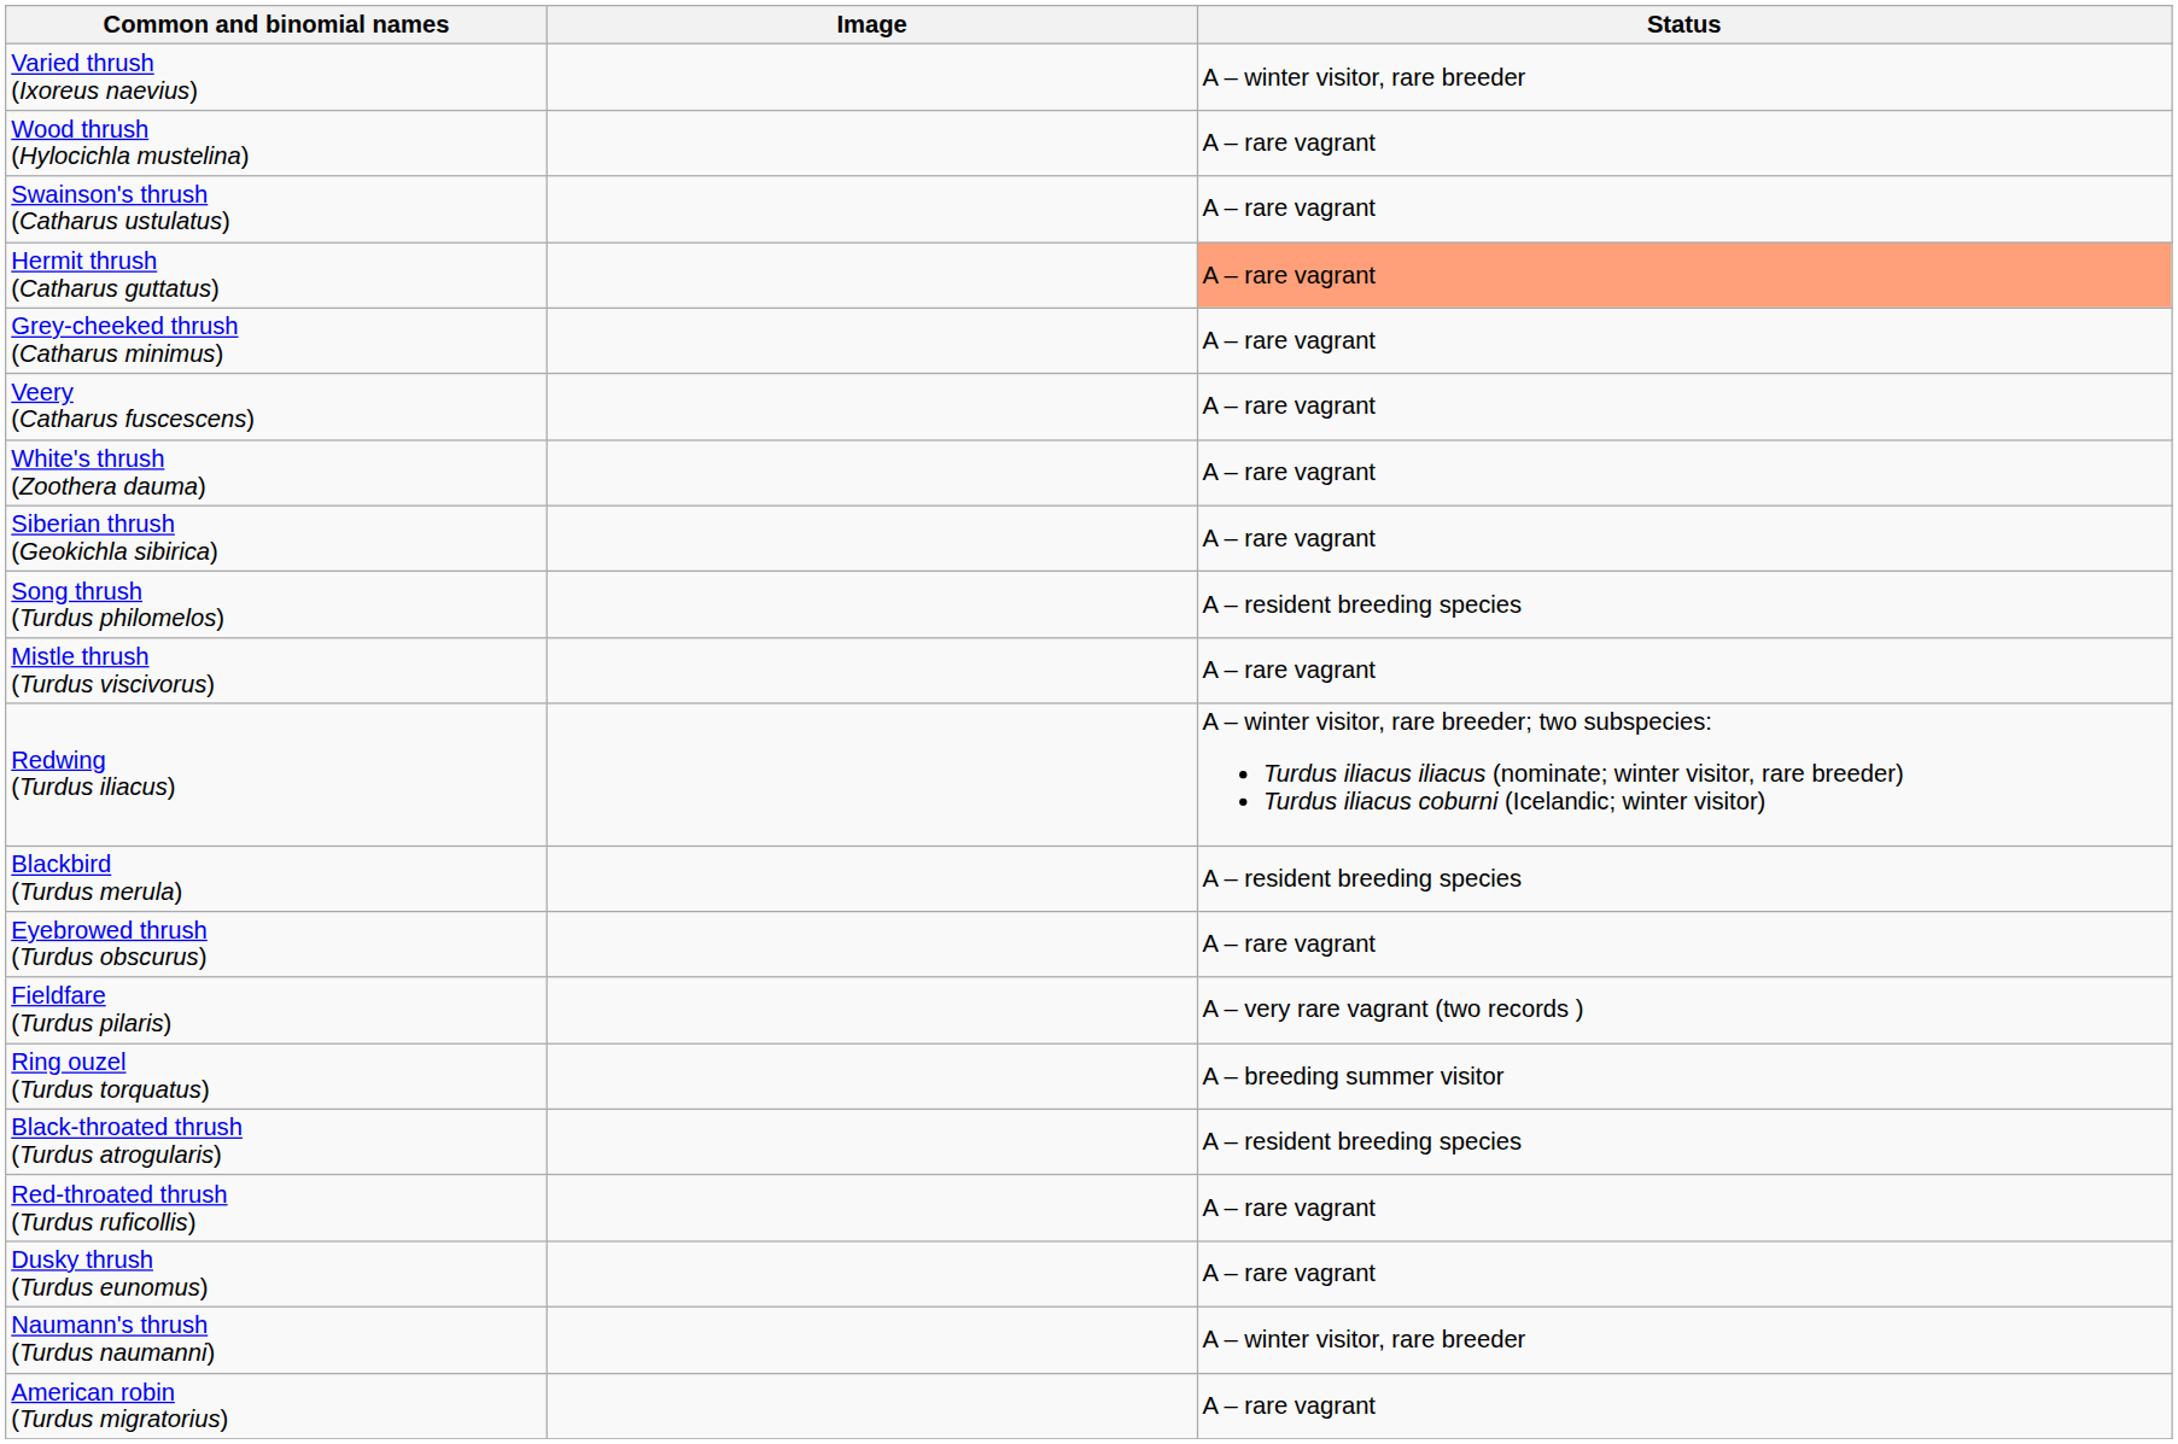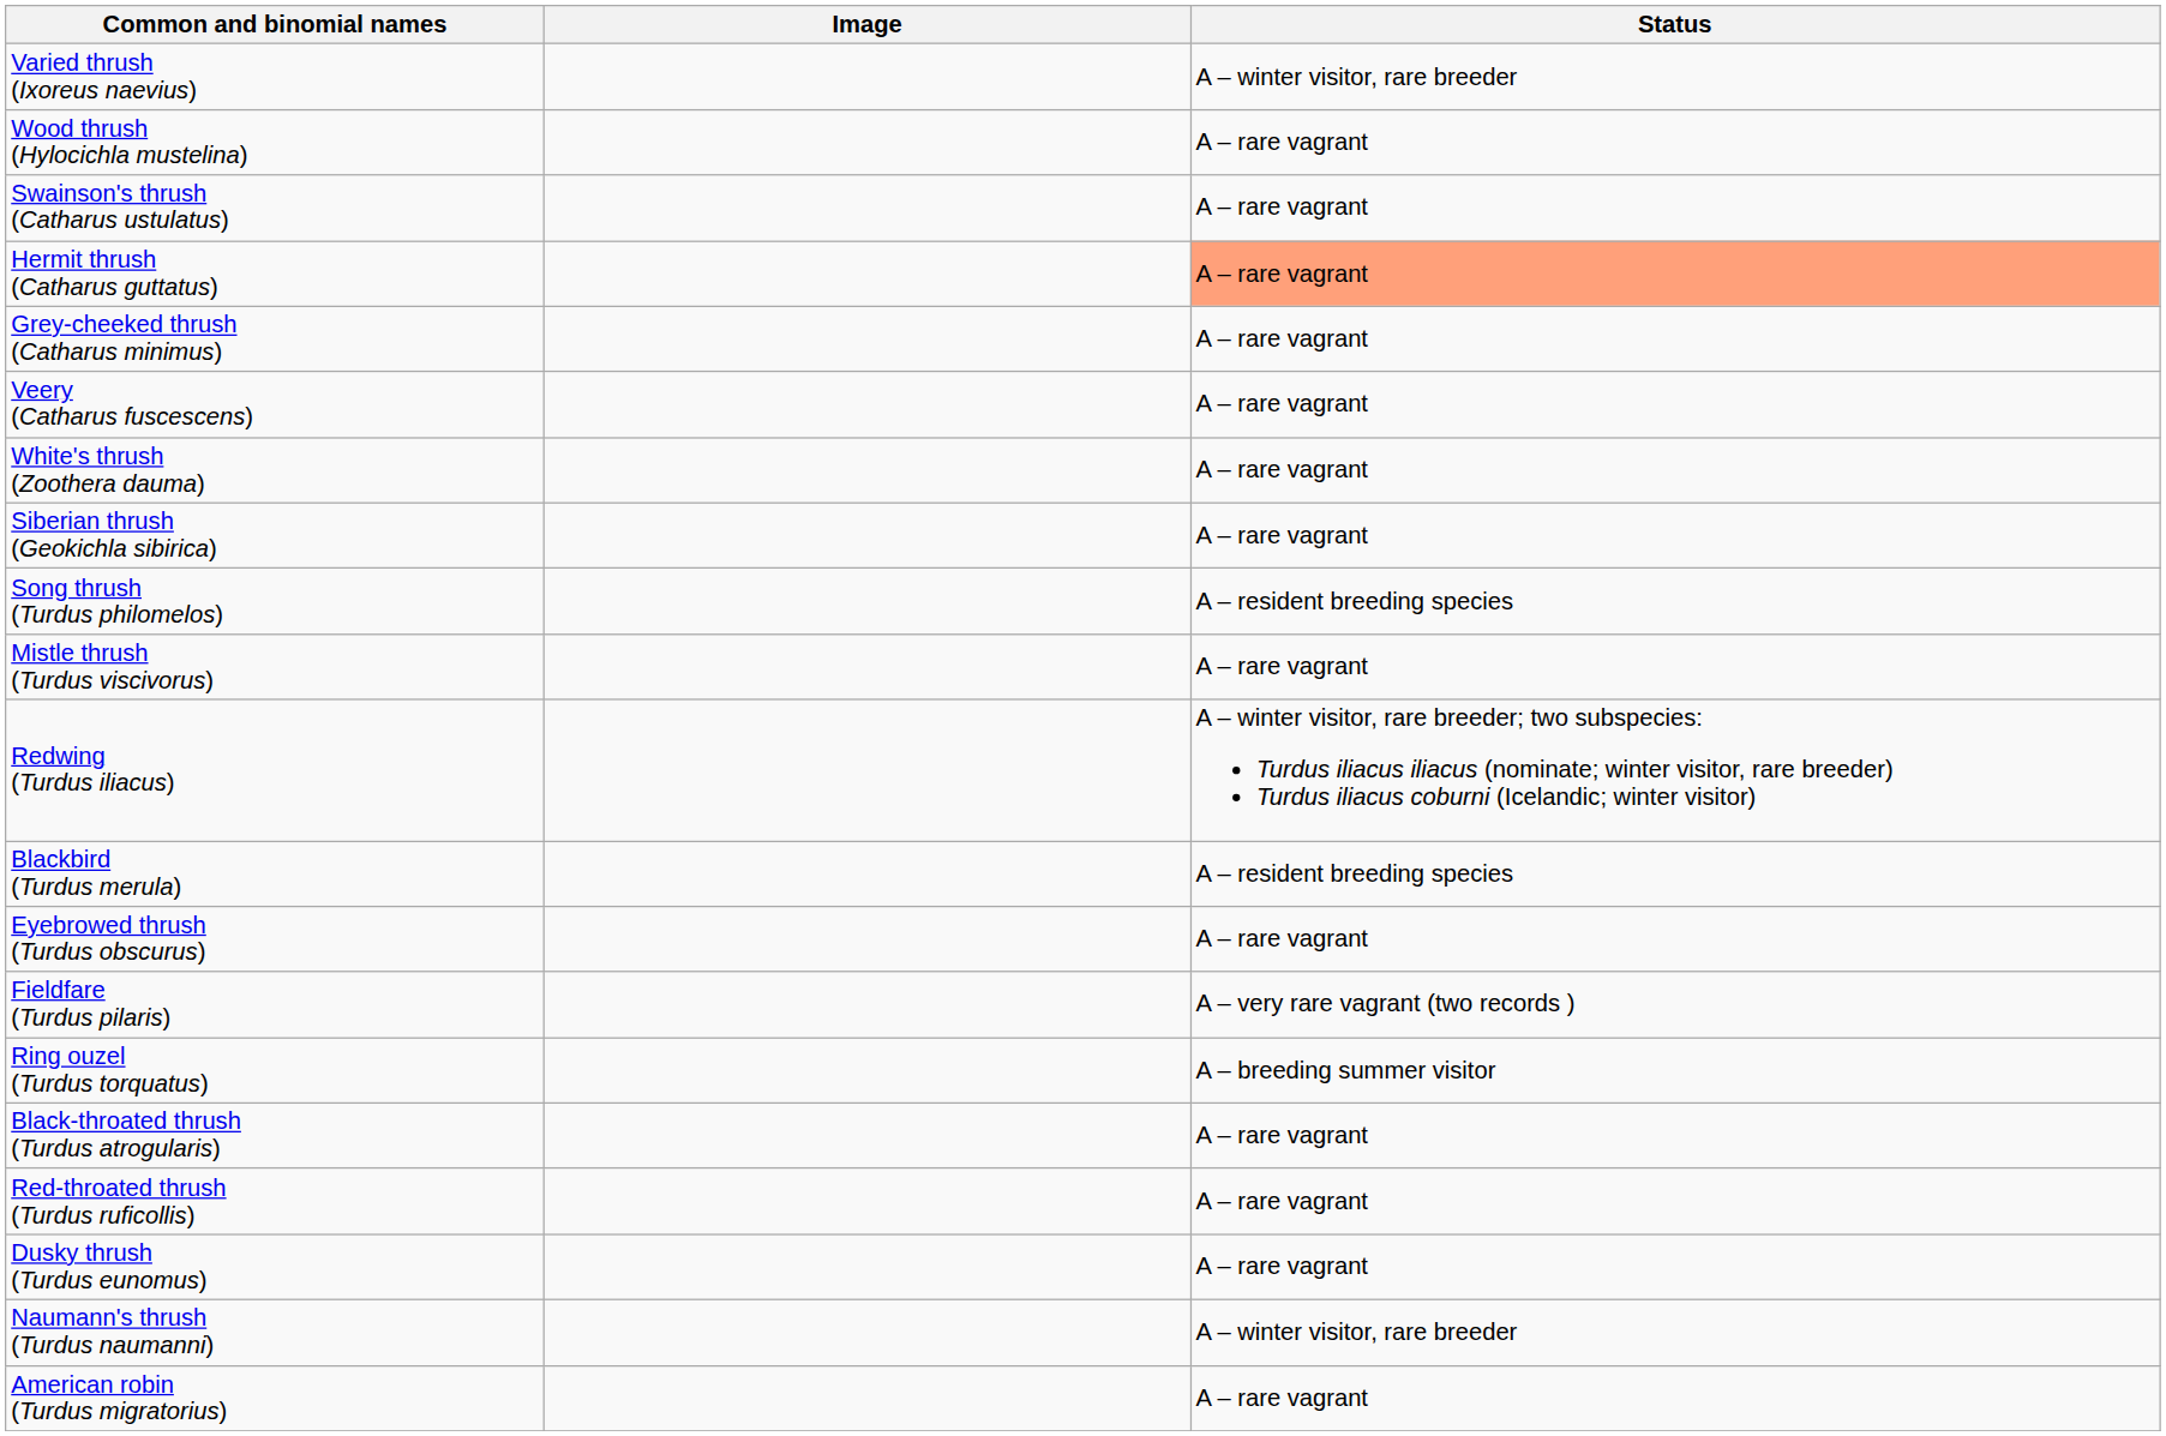Black-throated thrush (Turdus atrogularis) | Status: A – resident breeding species -> A – rare vagrant
